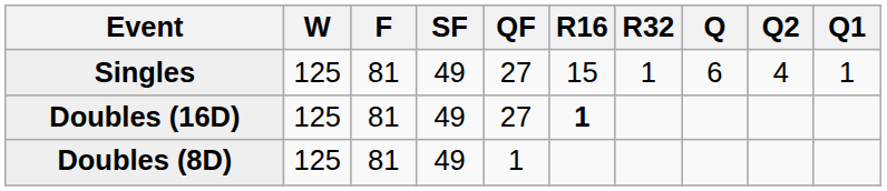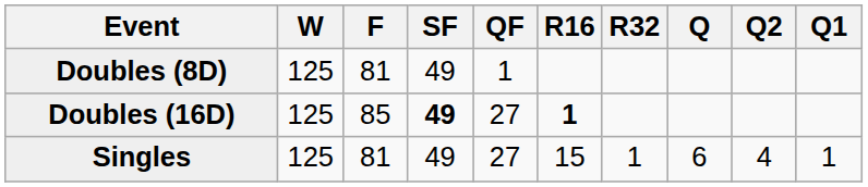rows swapped: Singles <-> Doubles (8D)
Doubles (16D) | F: 81 -> 85
Doubles (16D) | SF: normal -> bold
